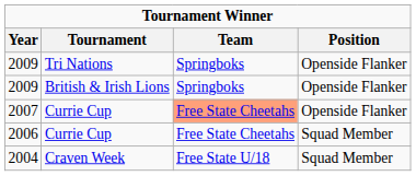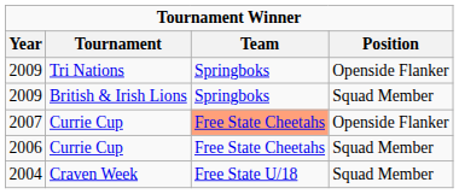2009 / British & Irish Lions | Position: Openside Flanker -> Squad Member
